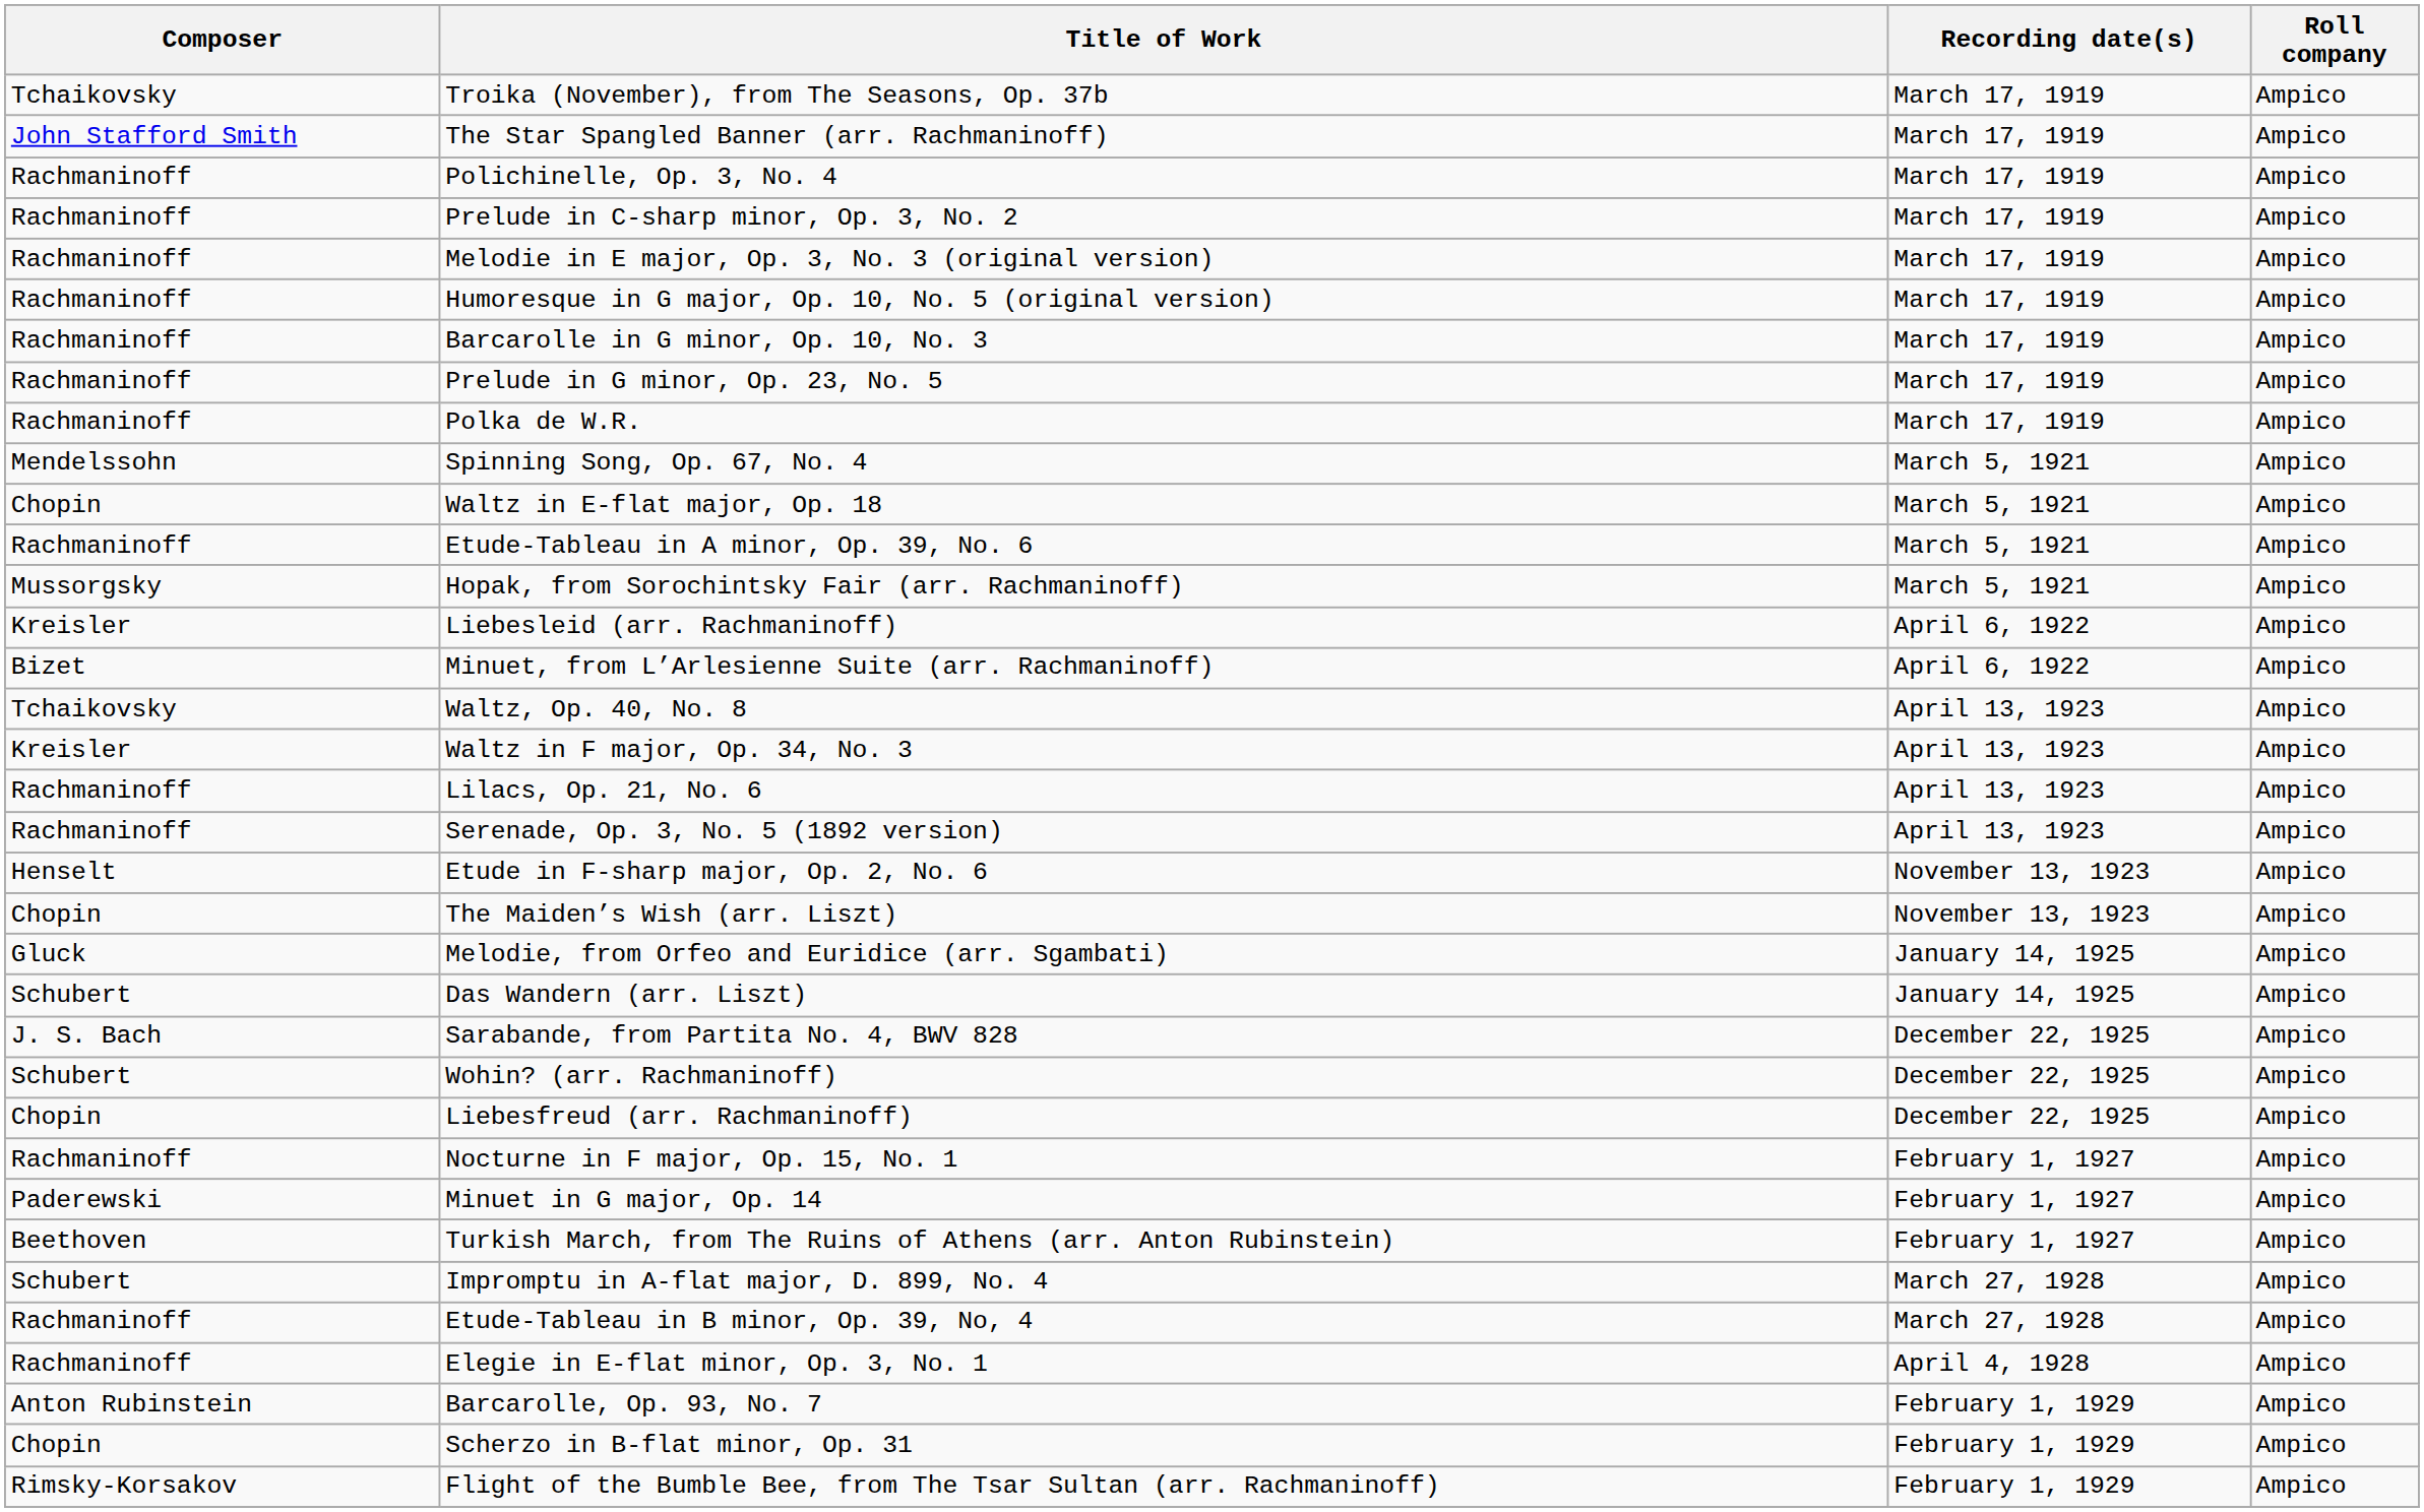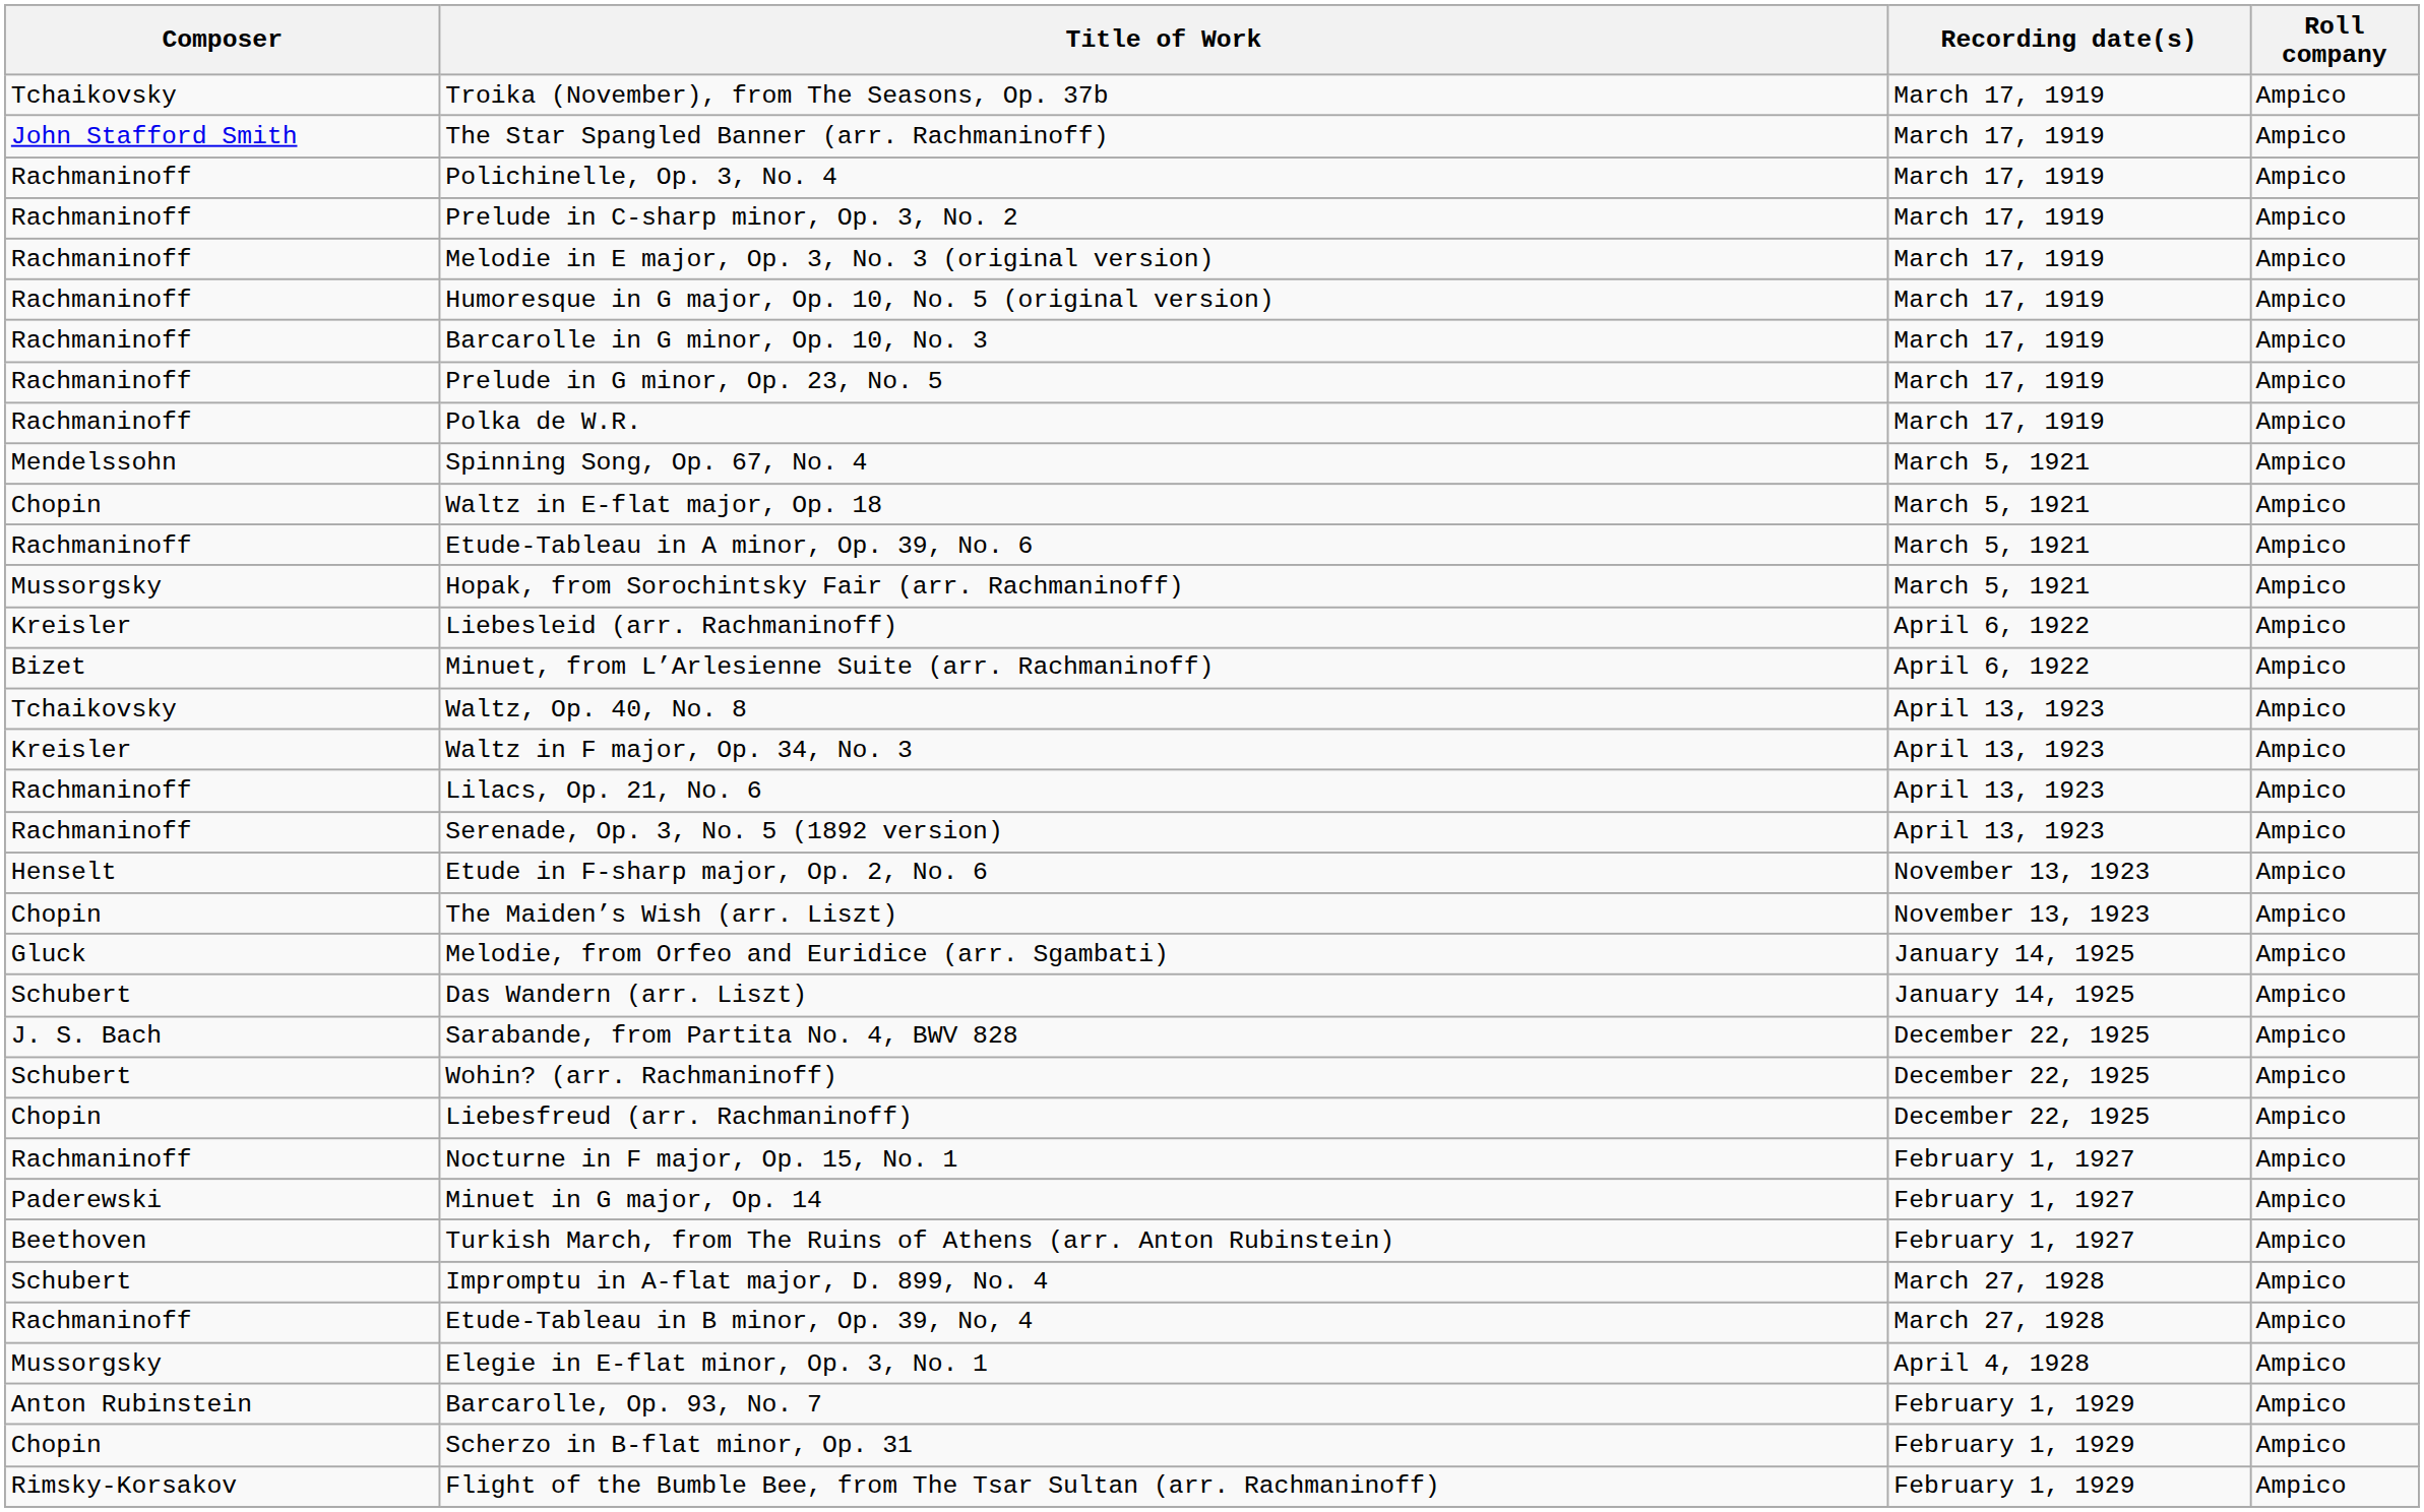Elegie in E-flat minor, Op. 3, No. 1 | Composer: Rachmaninoff -> Mussorgsky
